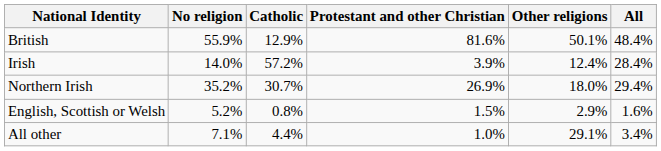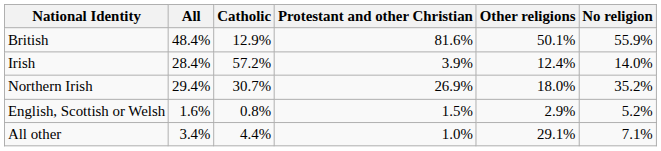columns swapped: All <-> No religion
